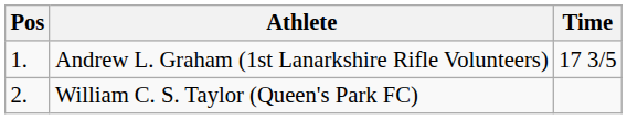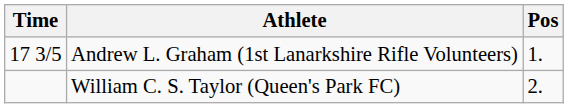columns swapped: Pos <-> Time
